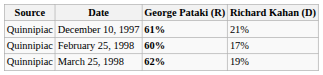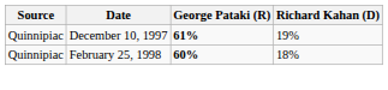December 10, 1997 | Richard Kahan (D): 21% -> 19%
February 25, 1998 | Richard Kahan (D): 17% -> 18%
- row: Quinnipiac | March 25, 1998 | 62% | 19%
